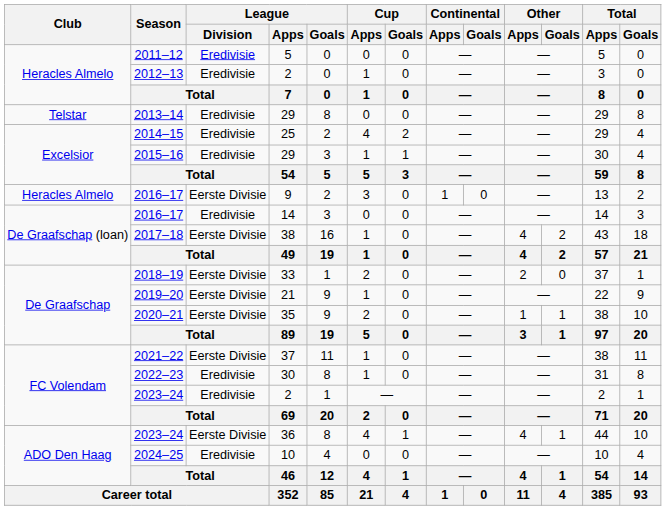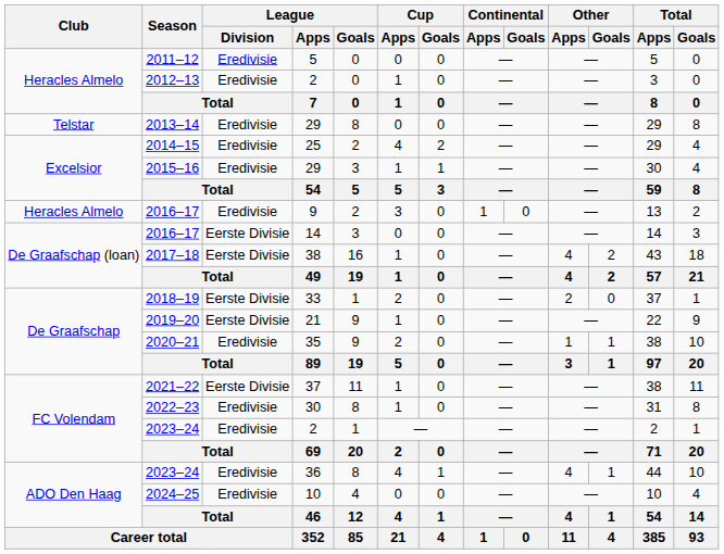2016–17 / 9 | League / Division: Eerste Divisie -> Eredivisie
2016–17 / 14 | League / Division: Eredivisie -> Eerste Divisie
2020–21 | League / Division: Eerste Divisie -> Eredivisie
2023–24 / 36 | League / Division: Eerste Divisie -> Eredivisie
